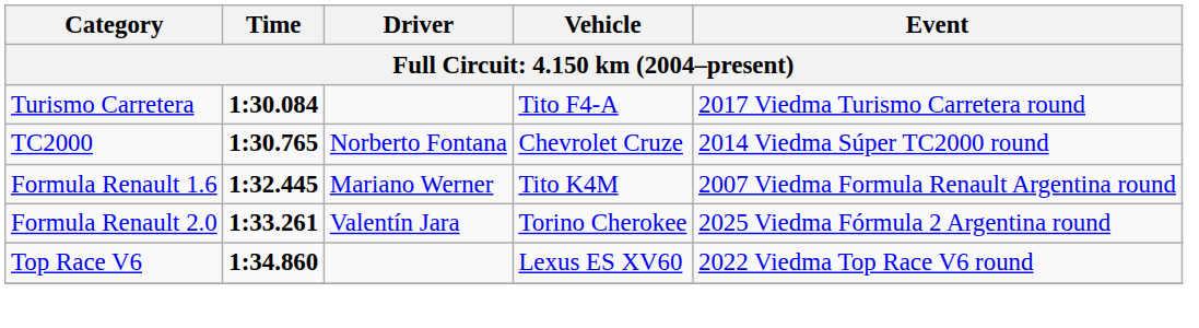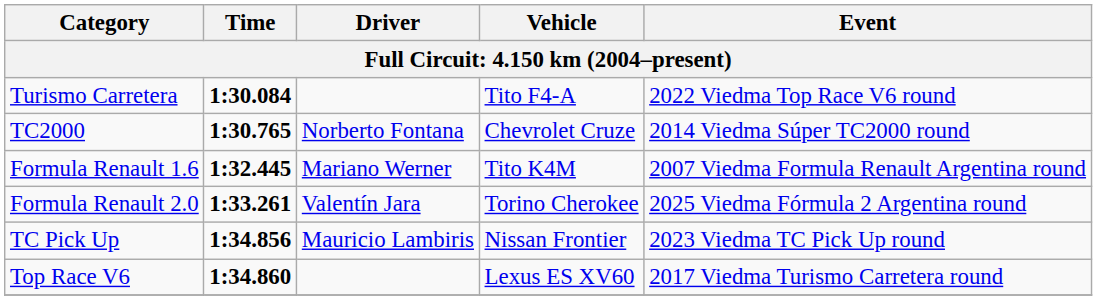Turismo Carretera | Event: 2017 Viedma Turismo Carretera round -> 2022 Viedma Top Race V6 round
+ row: TC Pick Up | 1:34.856 | Mauricio Lambiris | Nissan Frontier | 2023 Viedma TC Pick Up round
Top Race V6 | Event: 2022 Viedma Top Race V6 round -> 2017 Viedma Turismo Carretera round
